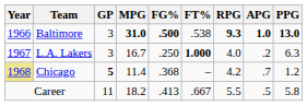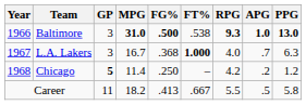L.A. Lakers | FG%: .250 -> .368
L.A. Lakers | APG: .2 -> .7
Chicago | Year: khaki background -> no background
Chicago | FG%: .368 -> .250
Chicago | APG: .7 -> .2
